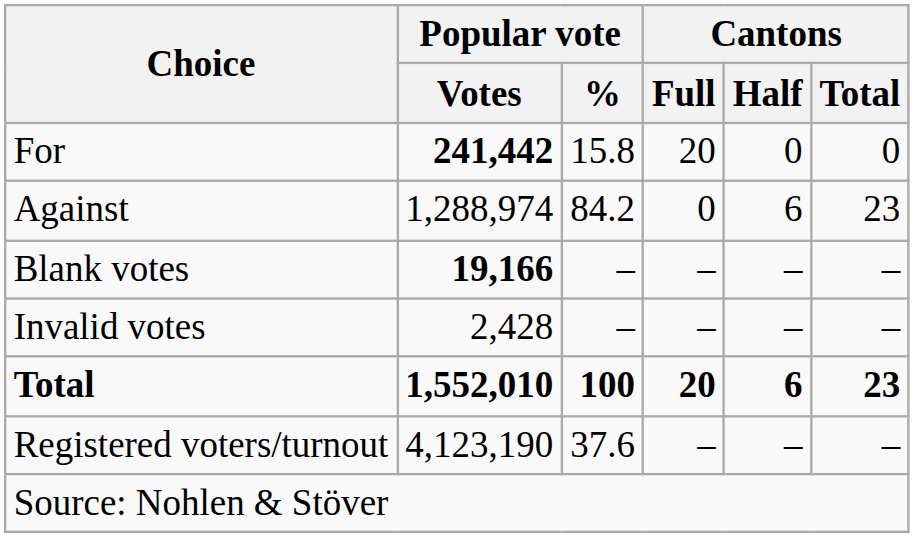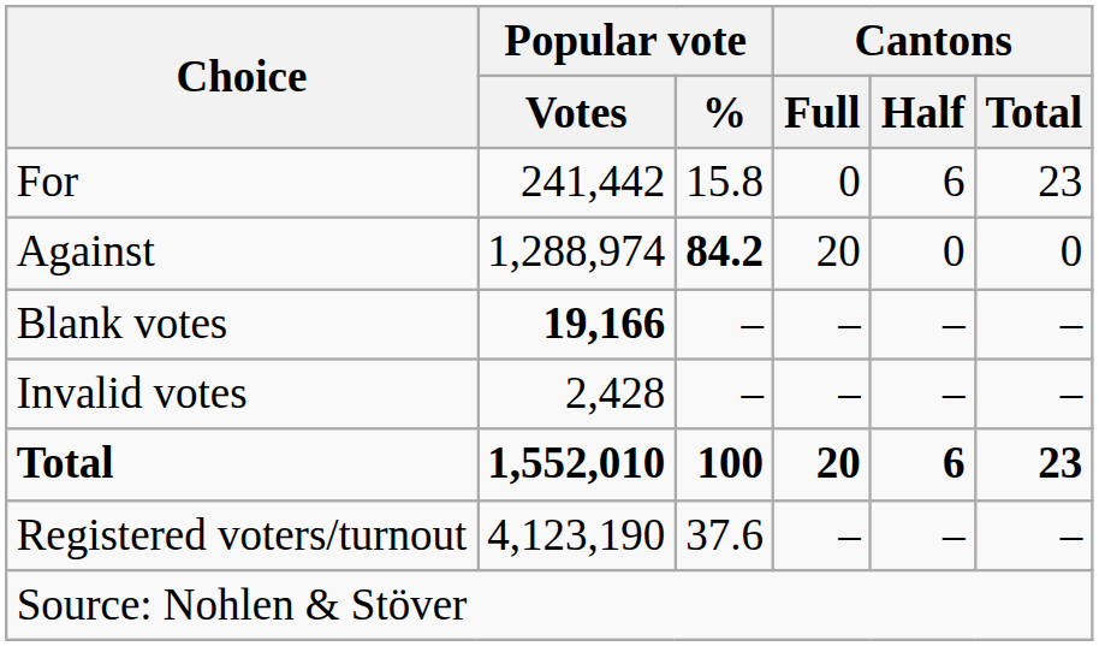For | Popular vote / Votes: bold -> normal
For | Cantons / Full: 20 -> 0
For | Cantons / Half: 0 -> 6
For | Cantons / Total: 0 -> 23
Against | Popular vote / %: normal -> bold
Against | Cantons / Full: 0 -> 20
Against | Cantons / Half: 6 -> 0
Against | Cantons / Total: 23 -> 0
